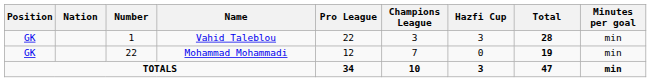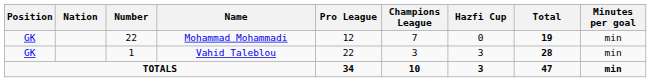rows swapped: Vahid Taleblou <-> Mohammad Mohammadi
